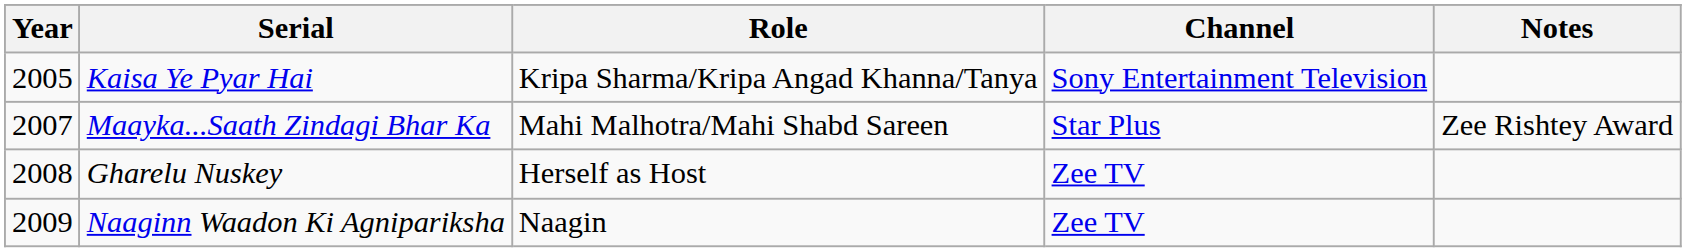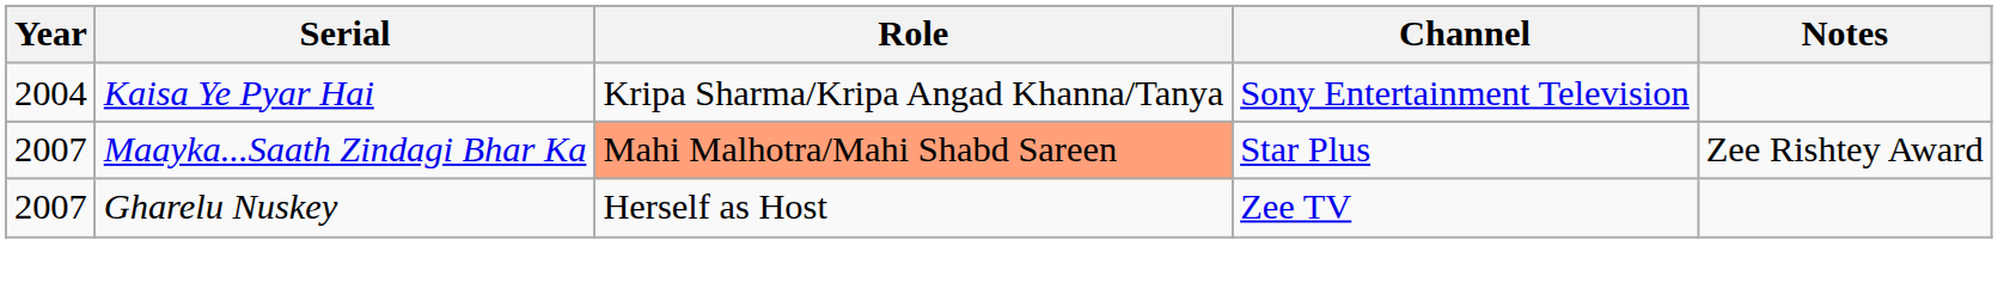Kaisa Ye Pyar Hai | Year: 2005 -> 2004
Maayka...Saath Zindagi Bhar Ka | Role: no background -> lightsalmon background
Gharelu Nuskey | Year: 2008 -> 2007
- row: 2009 | Naaginn Waadon Ki Agnipariksha | Naagin | Zee TV
